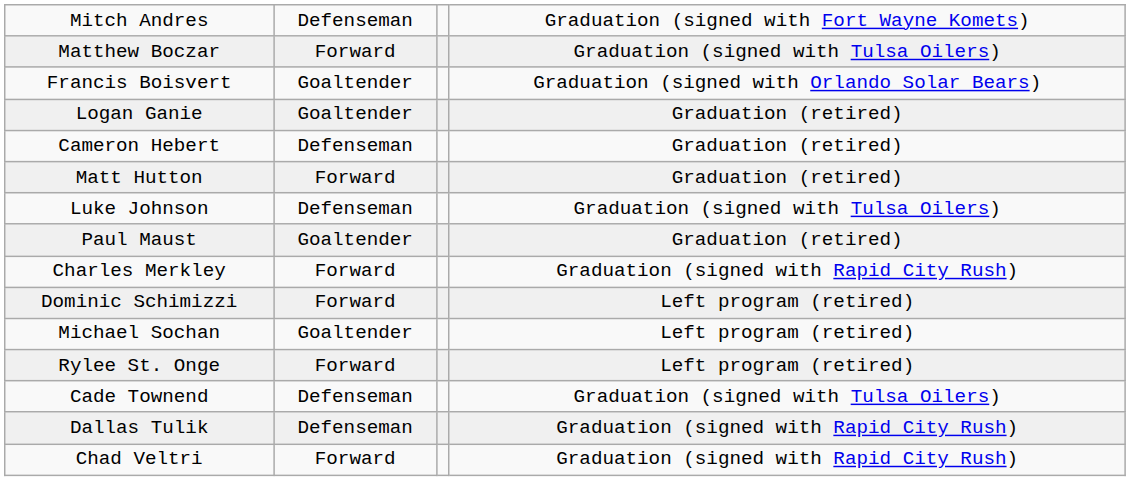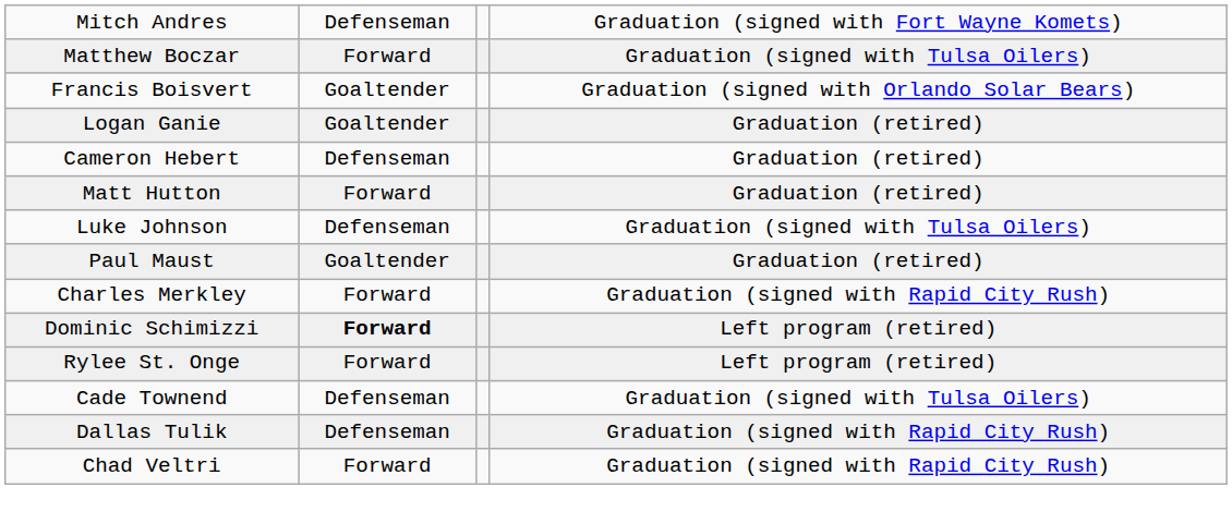Dominic Schimizzi | column 2: normal -> bold
- row: Michael Sochan | Goaltender | Left program (retired)
